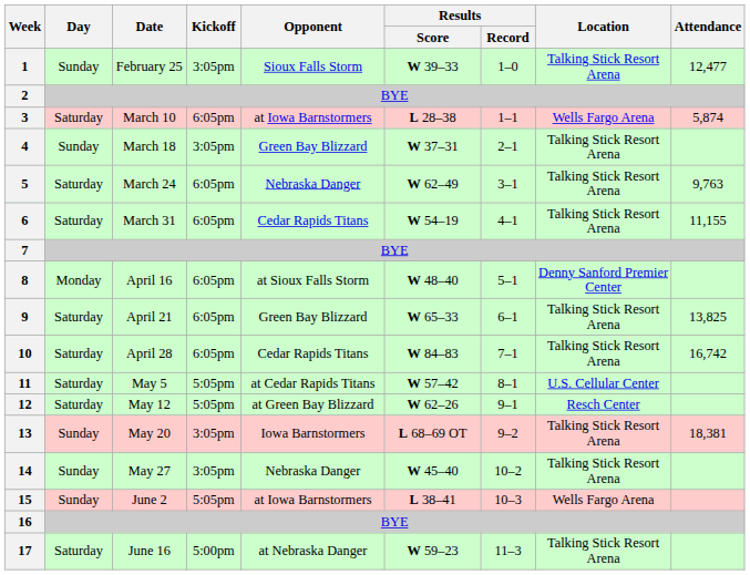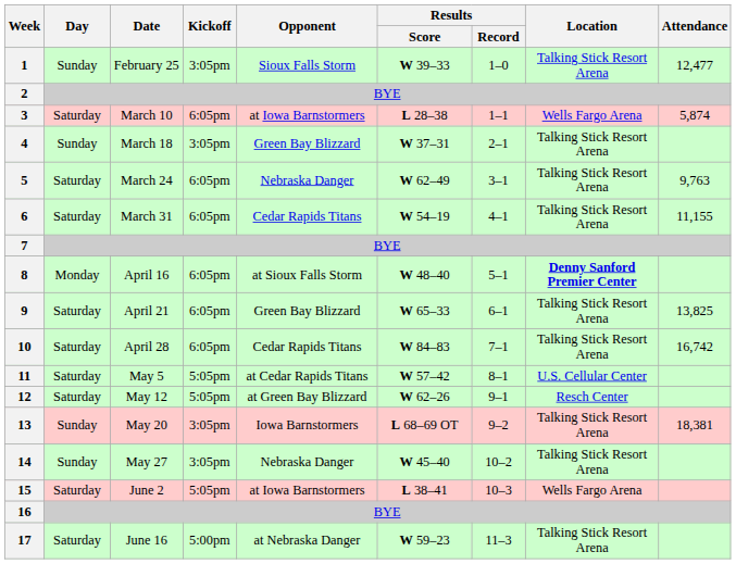8 | Location: normal -> bold
15 | Day: Sunday -> Saturday
